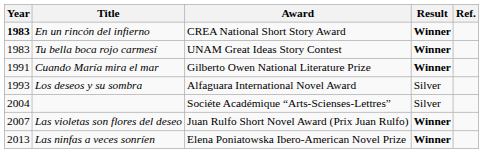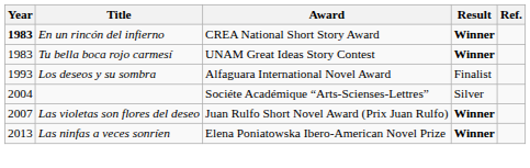- row: 1991 | Cuando María mira el mar | Gilberto Owen National Literature Prize | Winner
Los deseos y su sombra | Result: Silver -> Finalist
